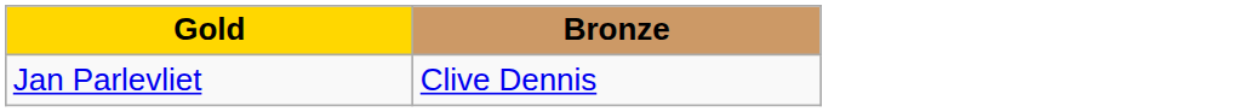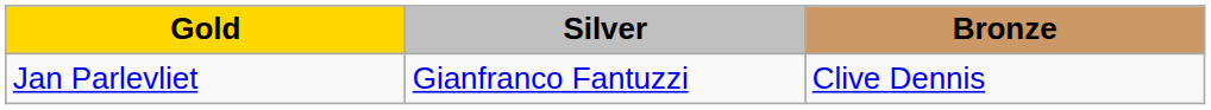+ column: Silver | Gianfranco Fantuzzi
